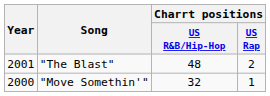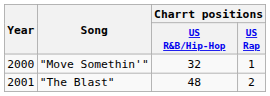rows swapped: "Move Somethin'" <-> "The Blast"
